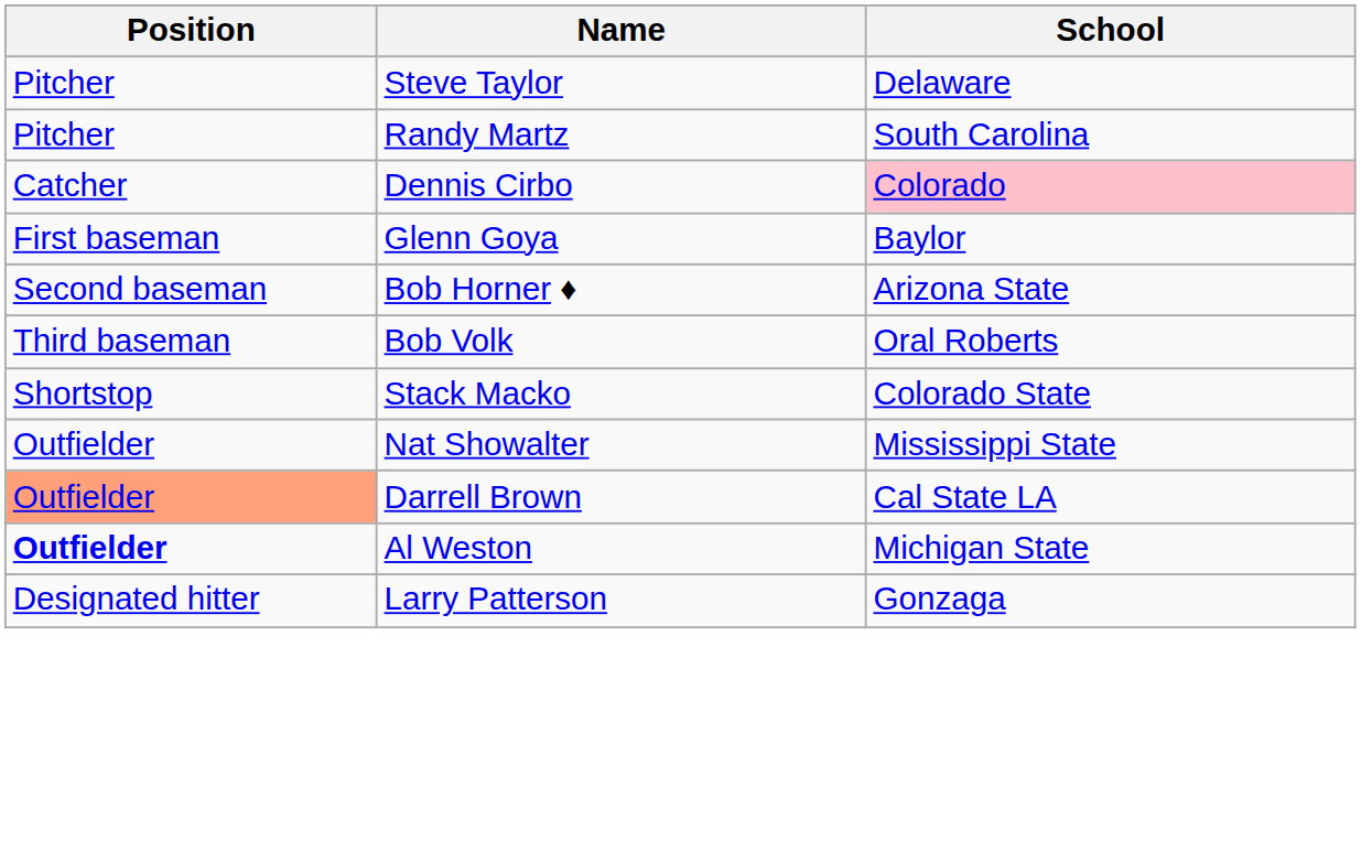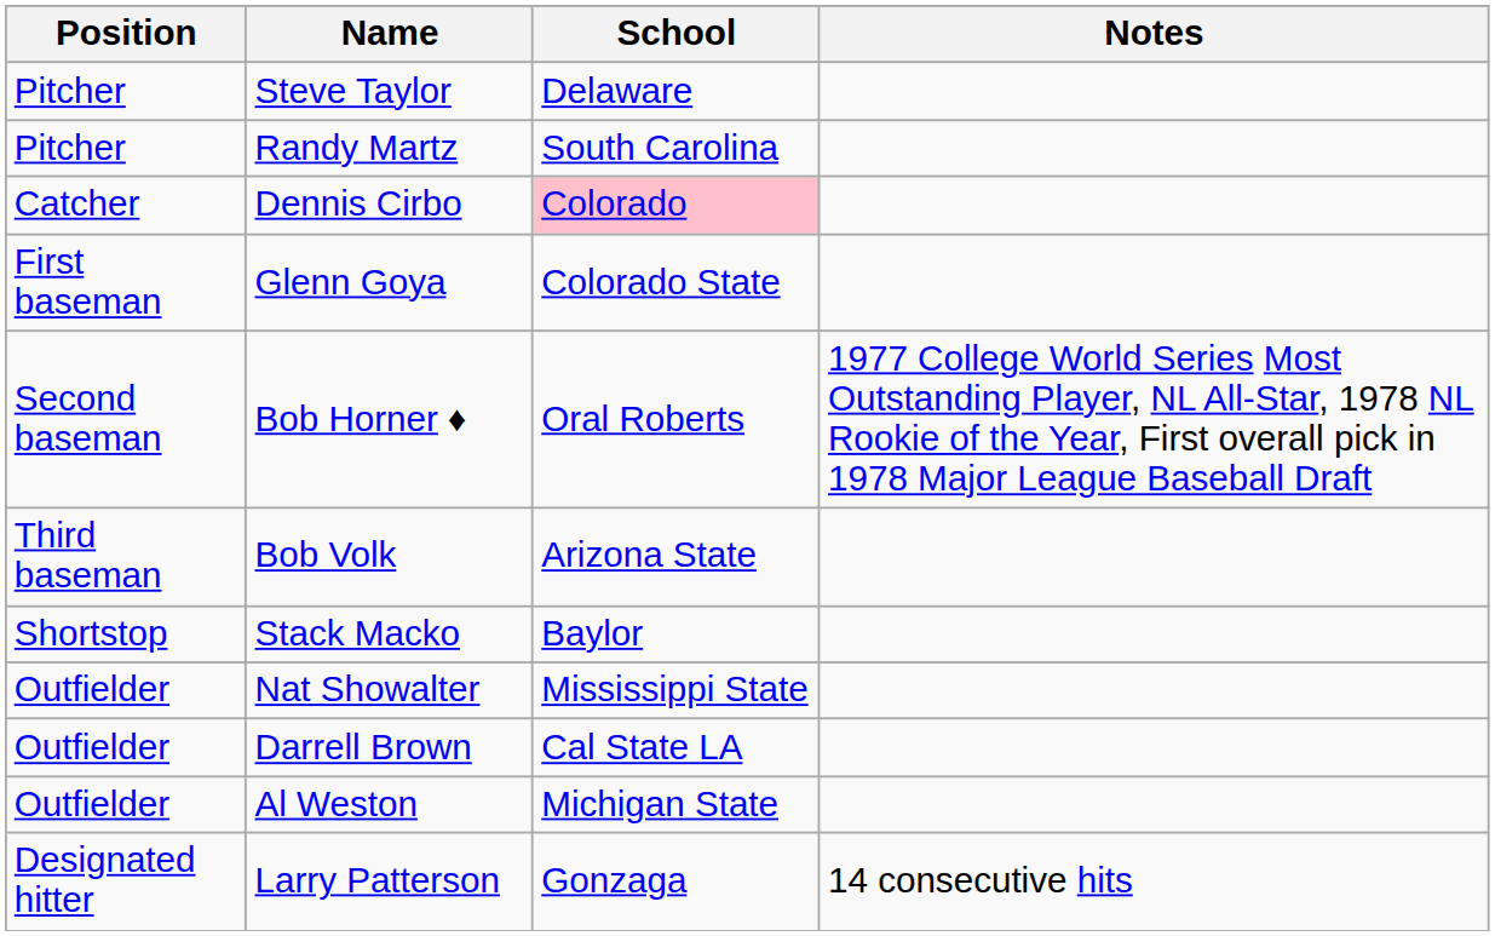+ column: Notes | 1977 College World Series Most Outstanding Player, NL All-Star, 1978 NL Rookie of the Year, First overall pick in 1978 Major League Baseball Draft | 14 consecutive hits
Glenn Goya | School: Baylor -> Colorado State
Bob Horner ♦ | School: Arizona State -> Oral Roberts
Bob Volk | School: Oral Roberts -> Arizona State
Stack Macko | School: Colorado State -> Baylor
Darrell Brown | Position: lightsalmon background -> no background
Al Weston | Position: bold -> normal
